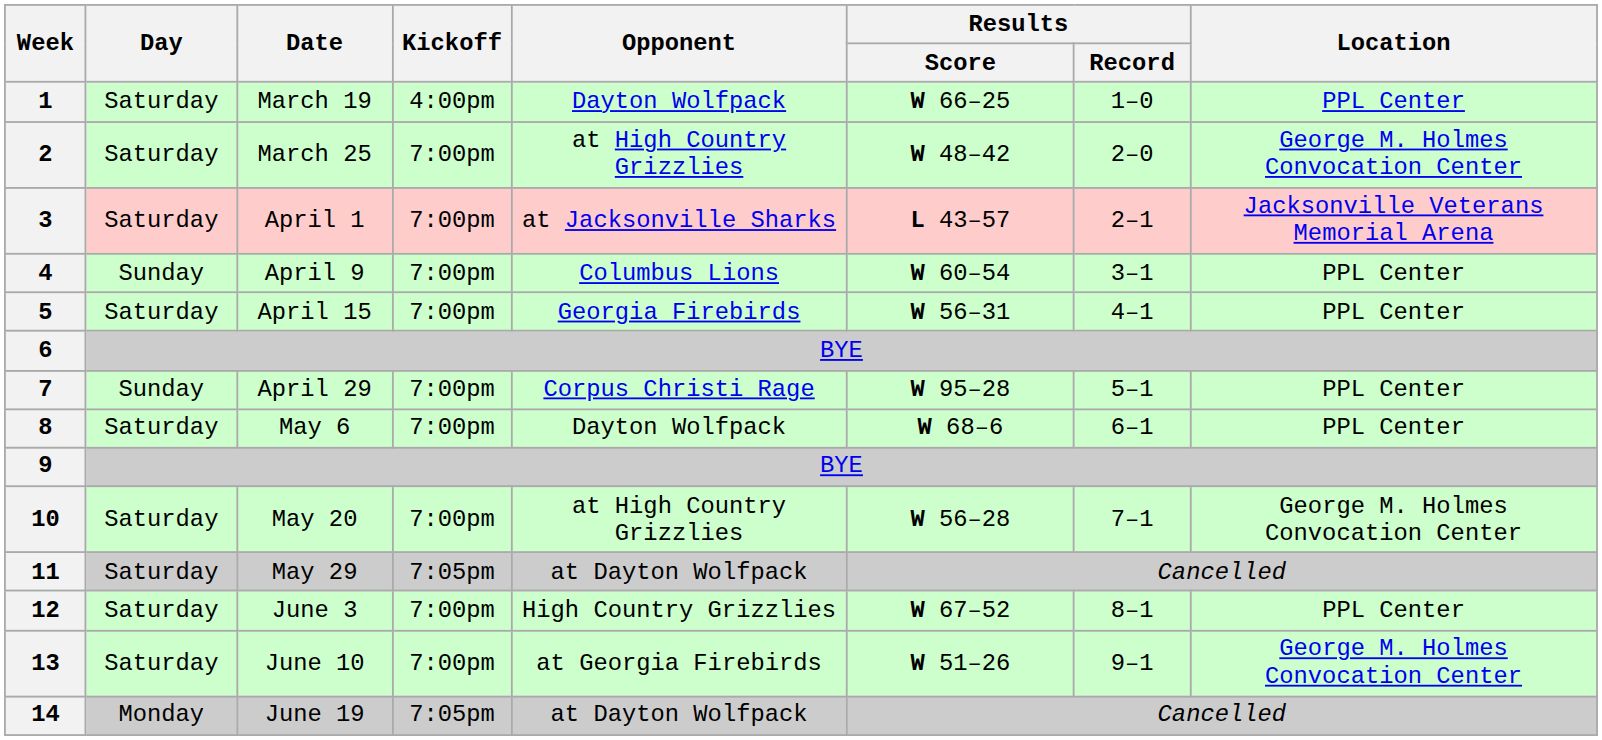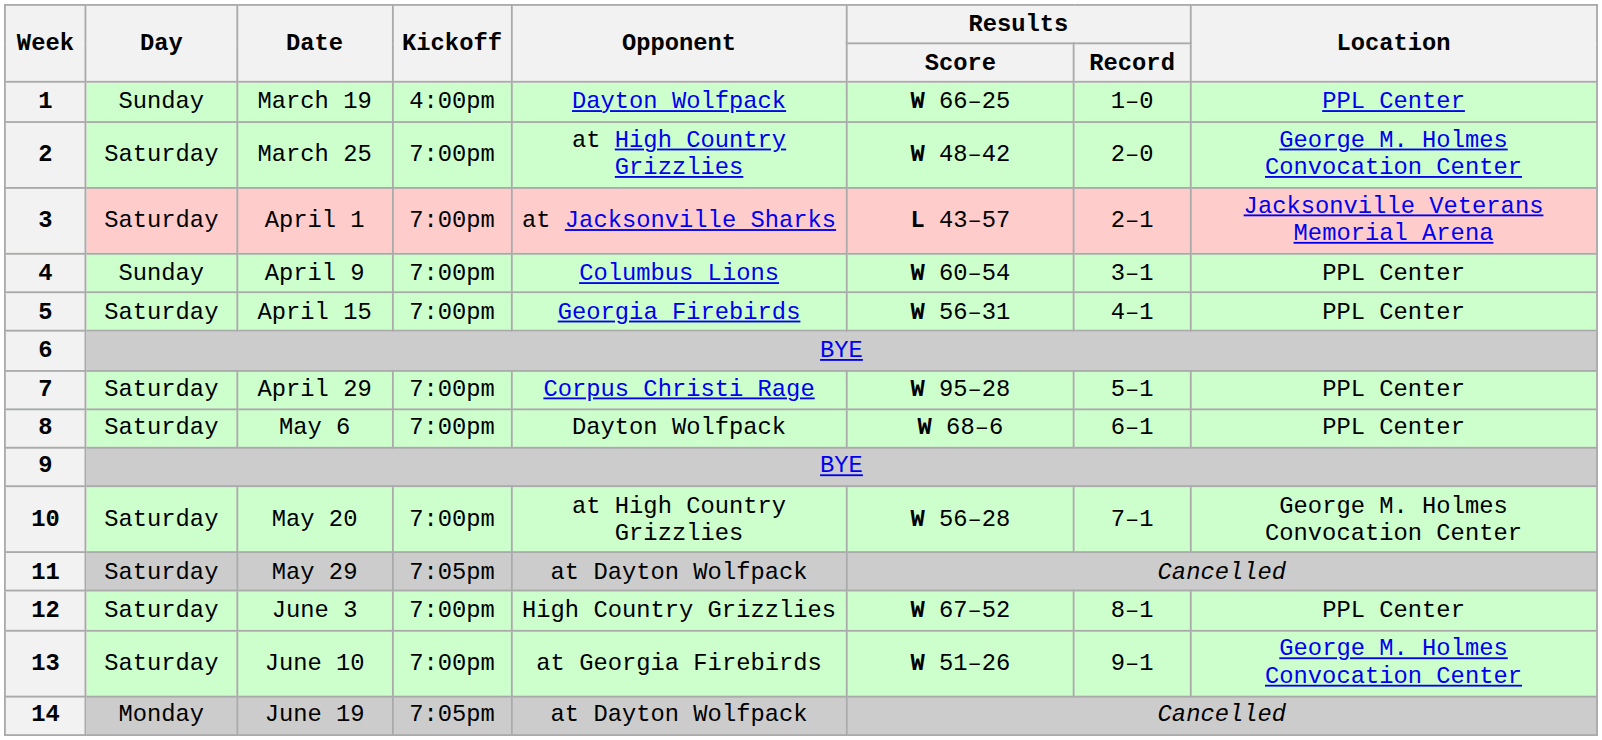1 | Day: Saturday -> Sunday
7 | Day: Sunday -> Saturday
